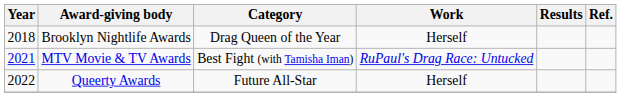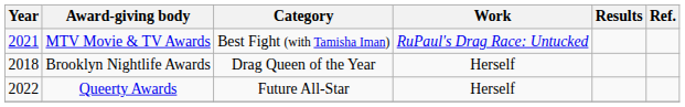rows swapped: Brooklyn Nightlife Awards <-> MTV Movie & TV Awards
